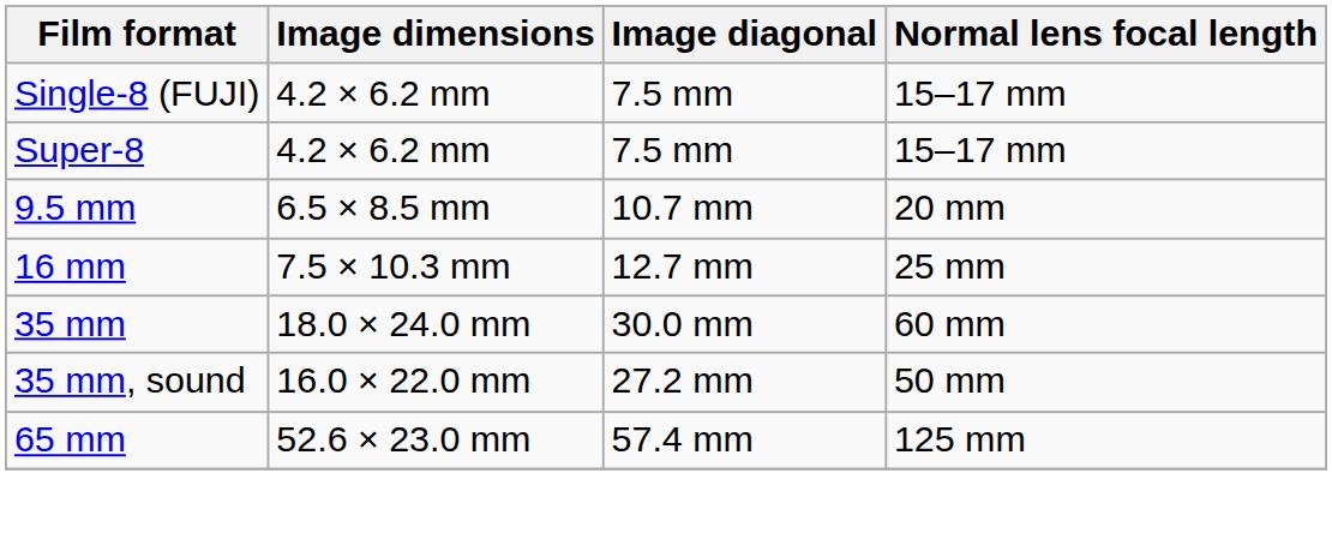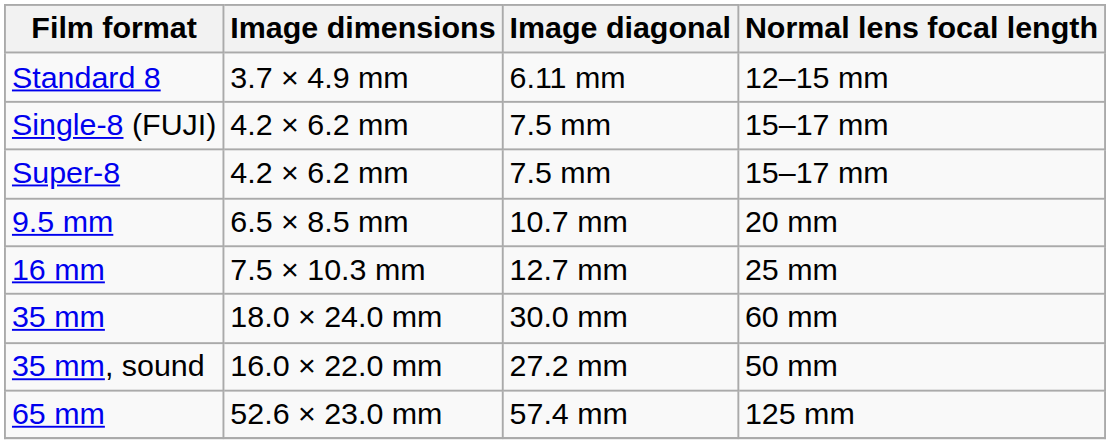+ row: Standard 8 | 3.7 × 4.9 mm | 6.11 mm | 12–15 mm
